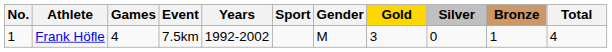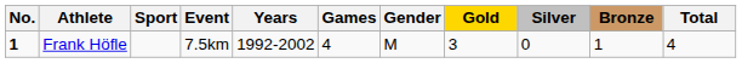columns swapped: Sport <-> Games
Frank Höfle | No.: normal -> bold
